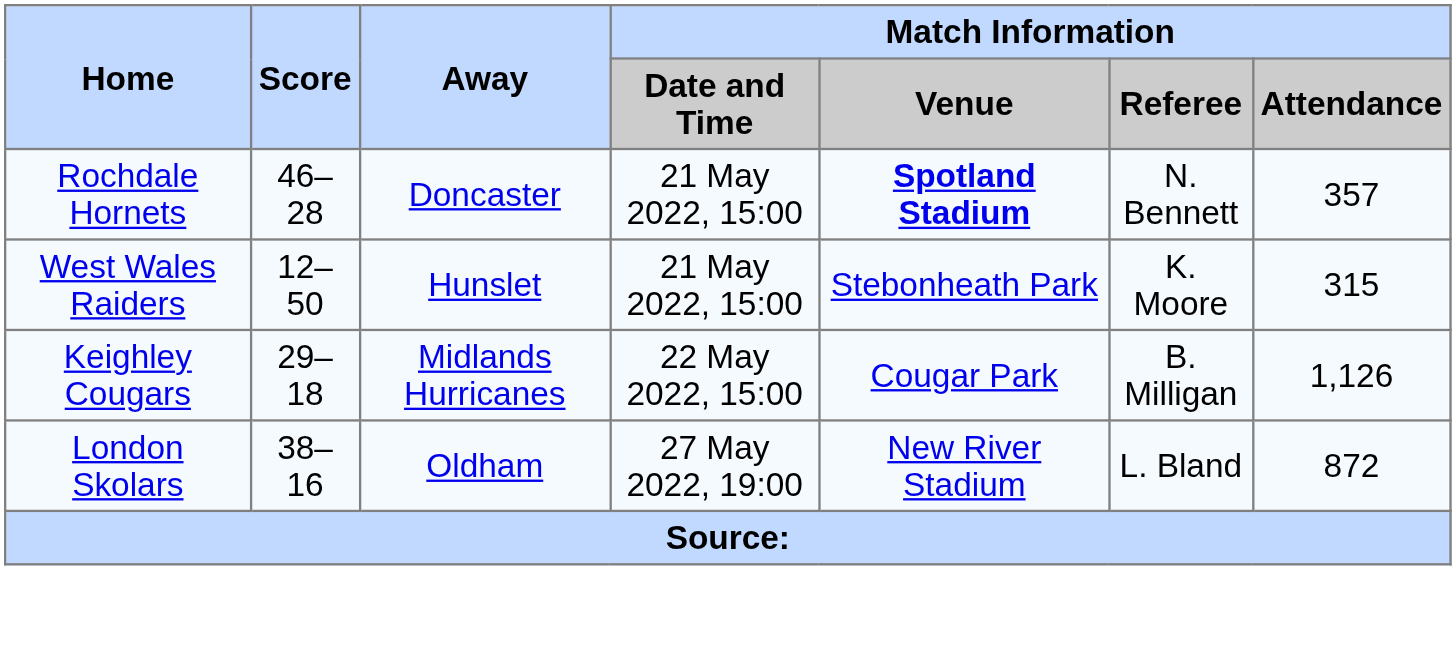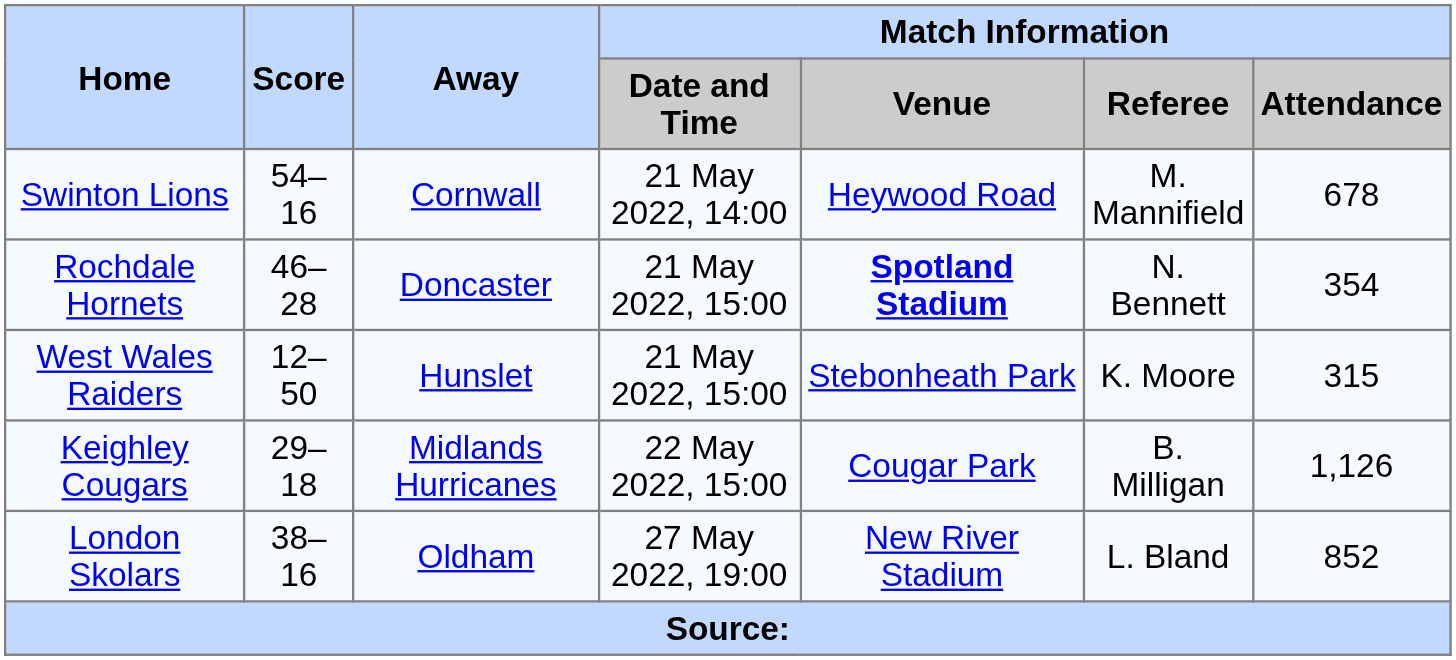+ row: Swinton Lions | 54–16 | Cornwall | 21 May 2022, 14:00 | Heywood Road | M. Mannifield | 678
Rochdale Hornets | Match Information / Attendance: 357 -> 354
London Skolars | Match Information / Attendance: 872 -> 852
